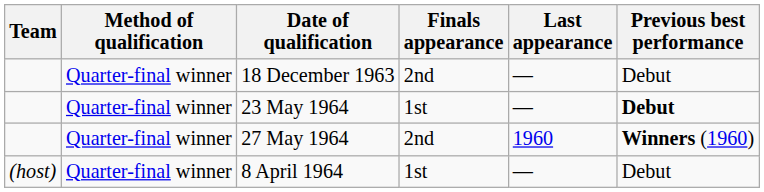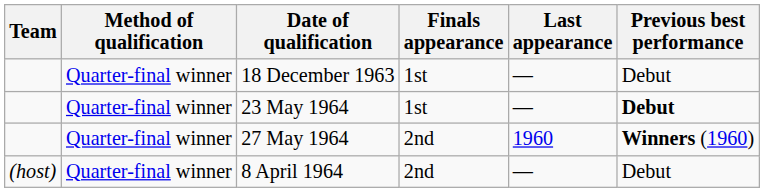18 December 1963 | Finals appearance: 2nd -> 1st
8 April 1964 | Finals appearance: 1st -> 2nd
